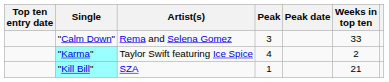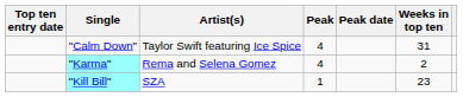"Calm Down" | Artist(s): Rema and Selena Gomez -> Taylor Swift featuring Ice Spice
"Calm Down" | Peak: 3 -> 4
"Calm Down" | Weeks in top ten: 33 -> 31
"Karma" | Artist(s): Taylor Swift featuring Ice Spice -> Rema and Selena Gomez
"Kill Bill" | Weeks in top ten: 21 -> 23
